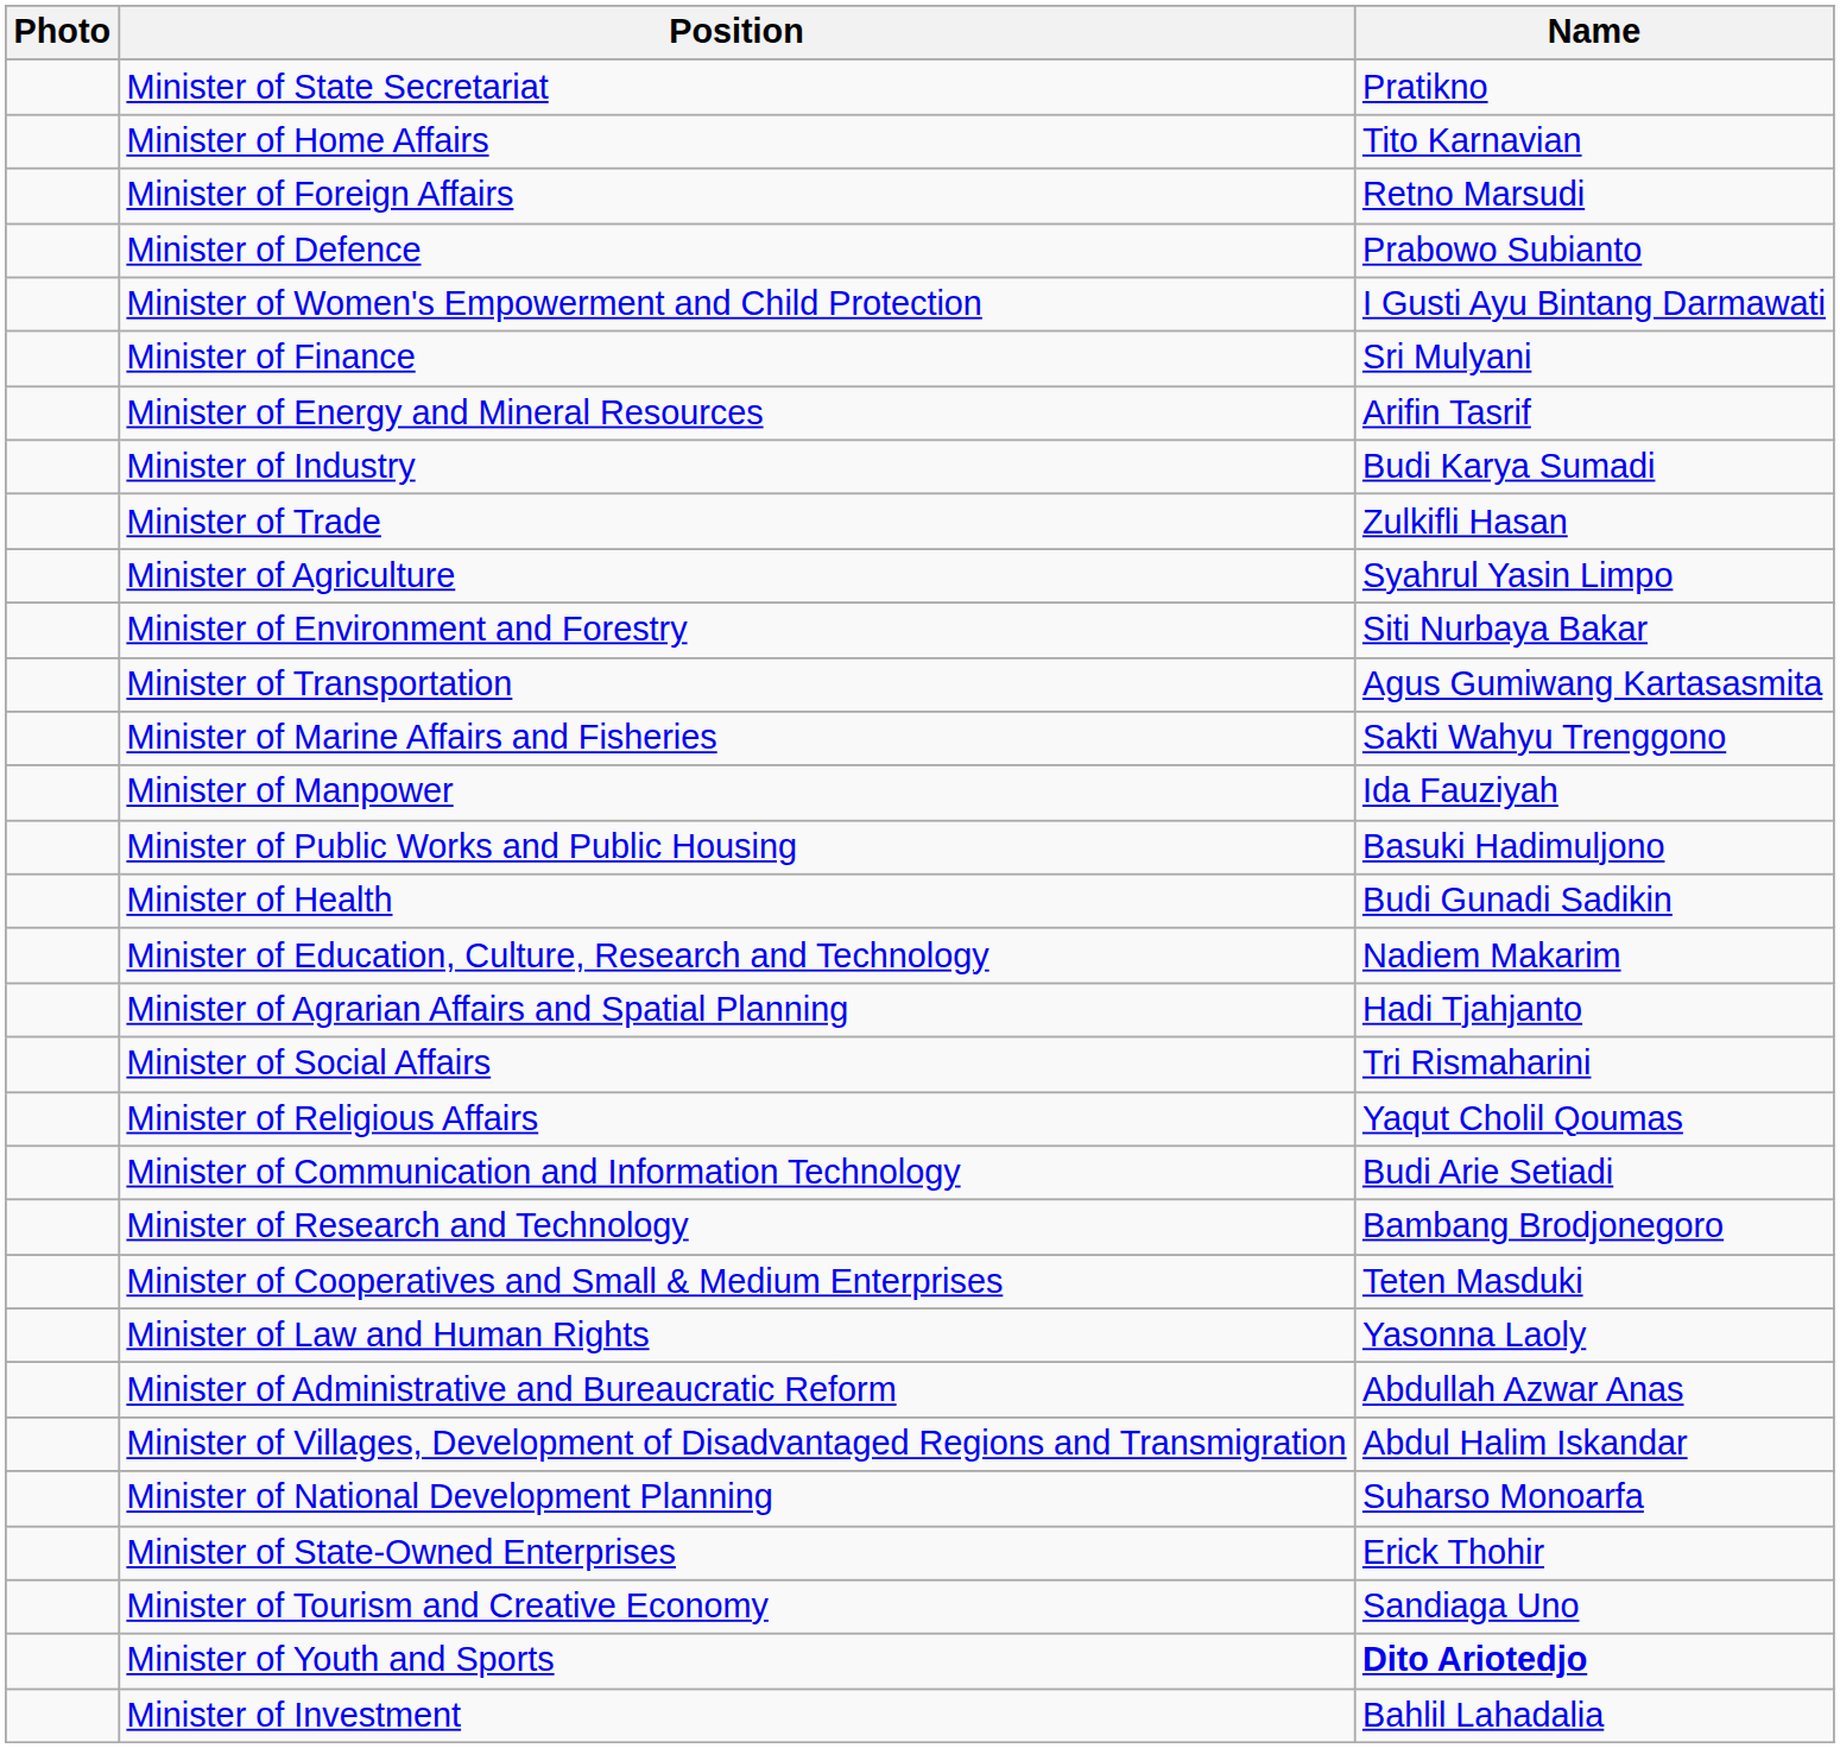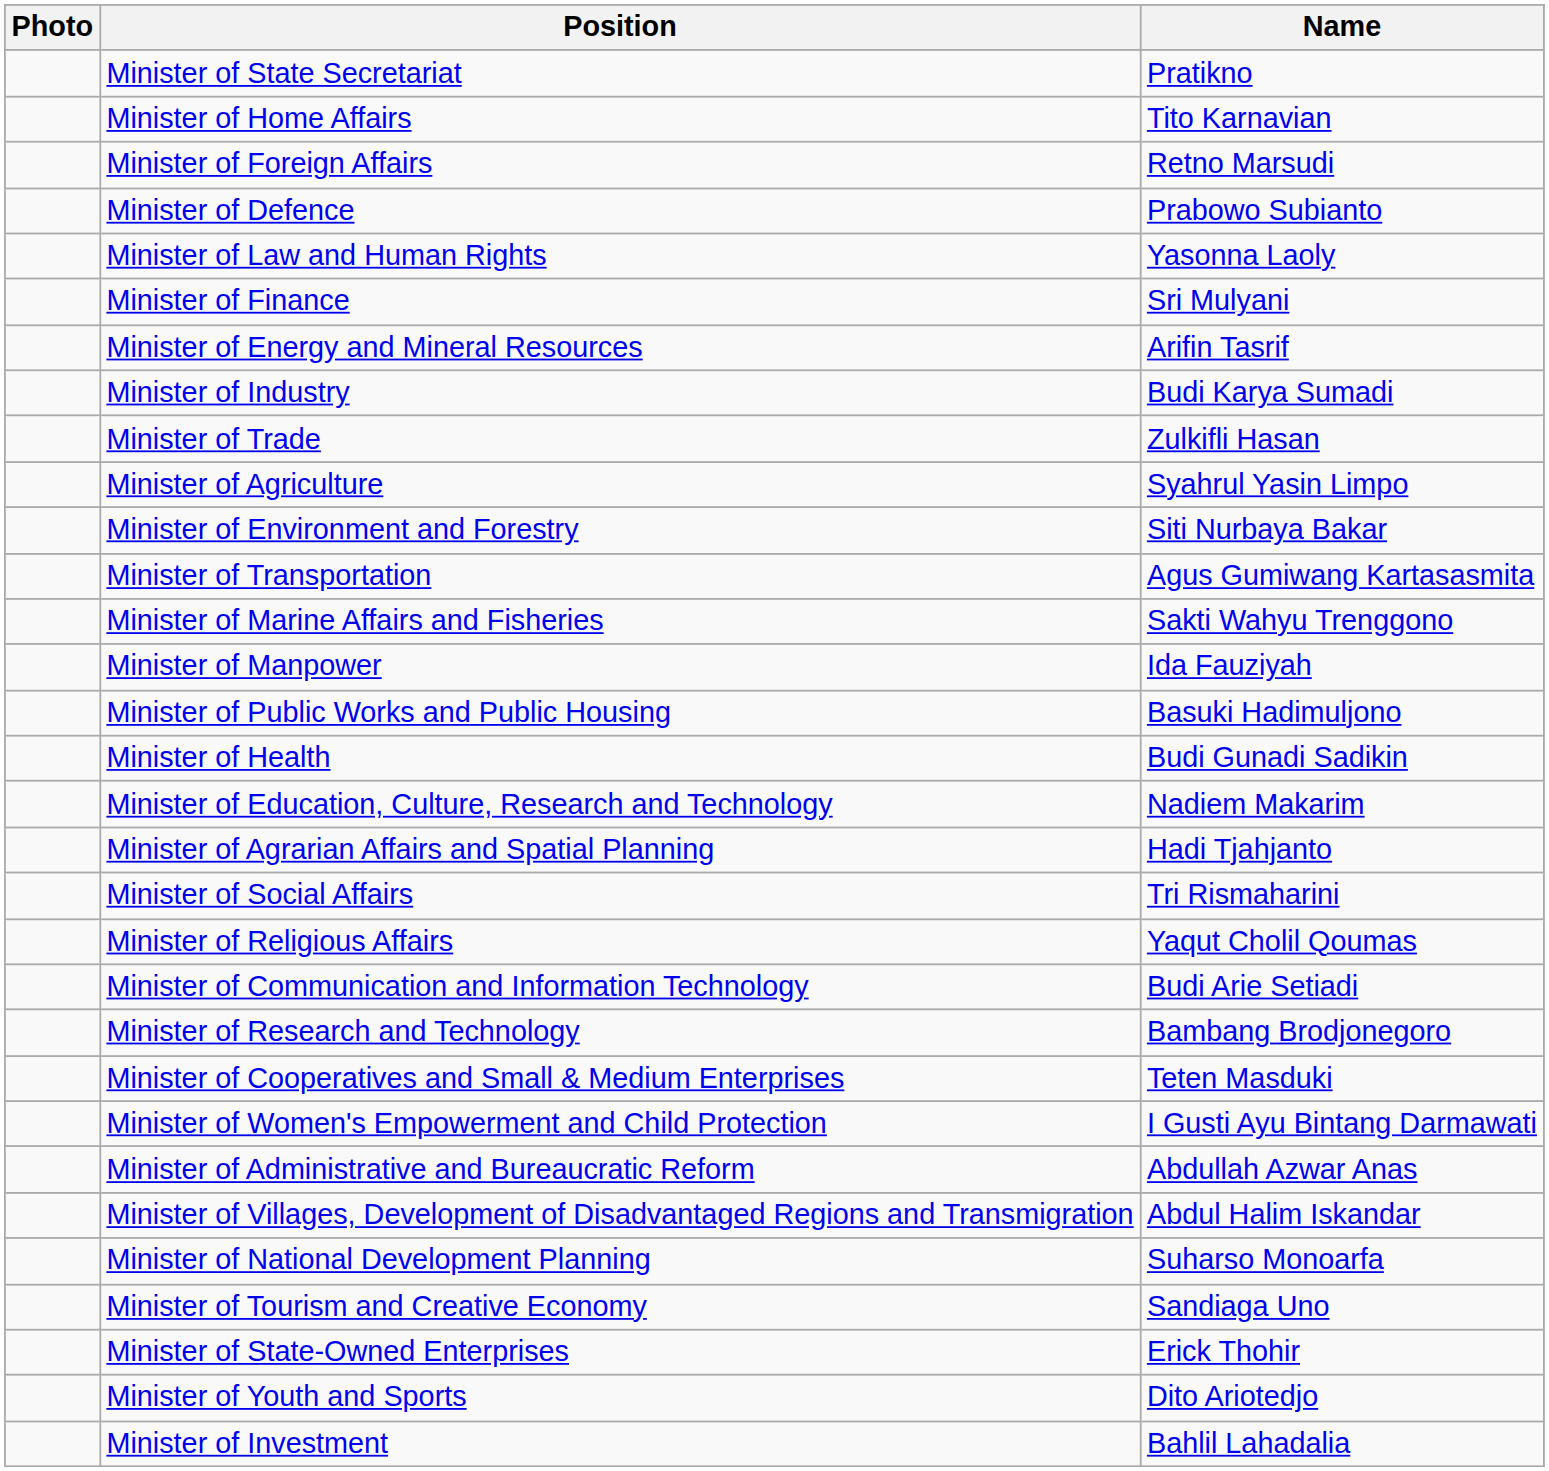rows swapped: Minister of Law and Human Rights <-> Minister of Women's Empowerment and Child Protection
rows swapped: Minister of State-Owned Enterprises <-> Minister of Tourism and Creative Economy
Minister of Youth and Sports | Name: bold -> normal
